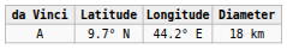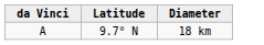- column: Longitude | 44.2° E
